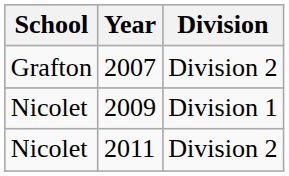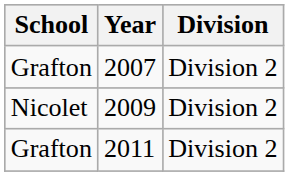2009 | Division: Division 1 -> Division 2
2011 | School: Nicolet -> Grafton
